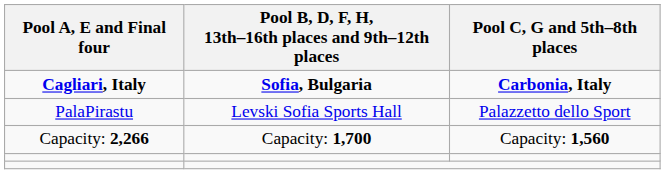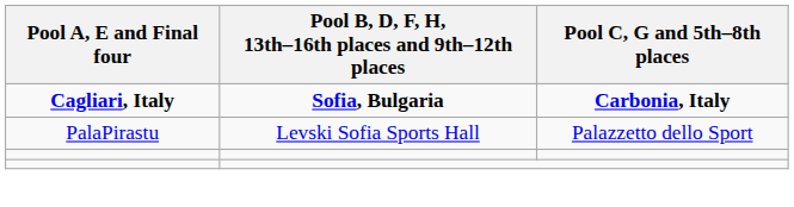- row: Capacity: 2,266 | Capacity: 1,700 | Capacity: 1,560
